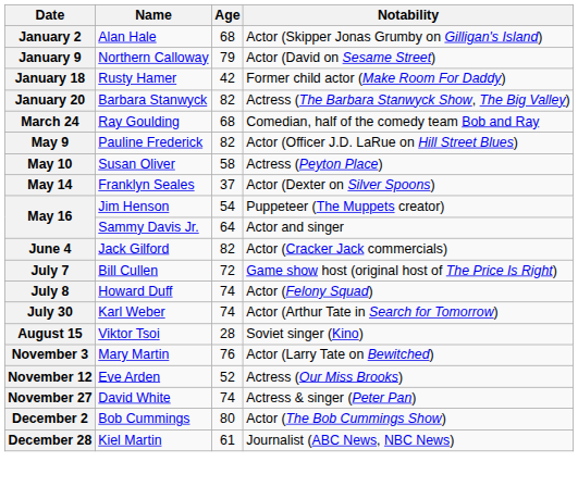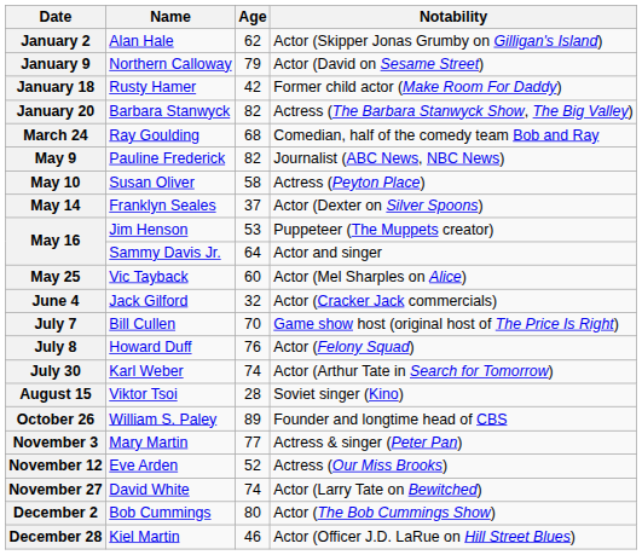January 2 | Age: 68 -> 62
May 9 | Notability: Actor (Officer J.D. LaRue on Hill Street Blues) -> Journalist (ABC News, NBC News)
May 16 / Jim Henson | Age: 54 -> 53
+ row: May 25 | Vic Tayback | 60 | Actor (Mel Sharples on Alice)
June 4 | Age: 82 -> 32
July 7 | Age: 72 -> 70
July 8 | Age: 74 -> 76
+ row: October 26 | William S. Paley | 89 | Founder and longtime head of CBS
November 3 | Age: 76 -> 77
November 3 | Notability: Actor (Larry Tate on Bewitched) -> Actress & singer (Peter Pan)
November 27 | Notability: Actress & singer (Peter Pan) -> Actor (Larry Tate on Bewitched)
December 28 | Age: 61 -> 46
December 28 | Notability: Journalist (ABC News, NBC News) -> Actor (Officer J.D. LaRue on Hill Street Blues)
